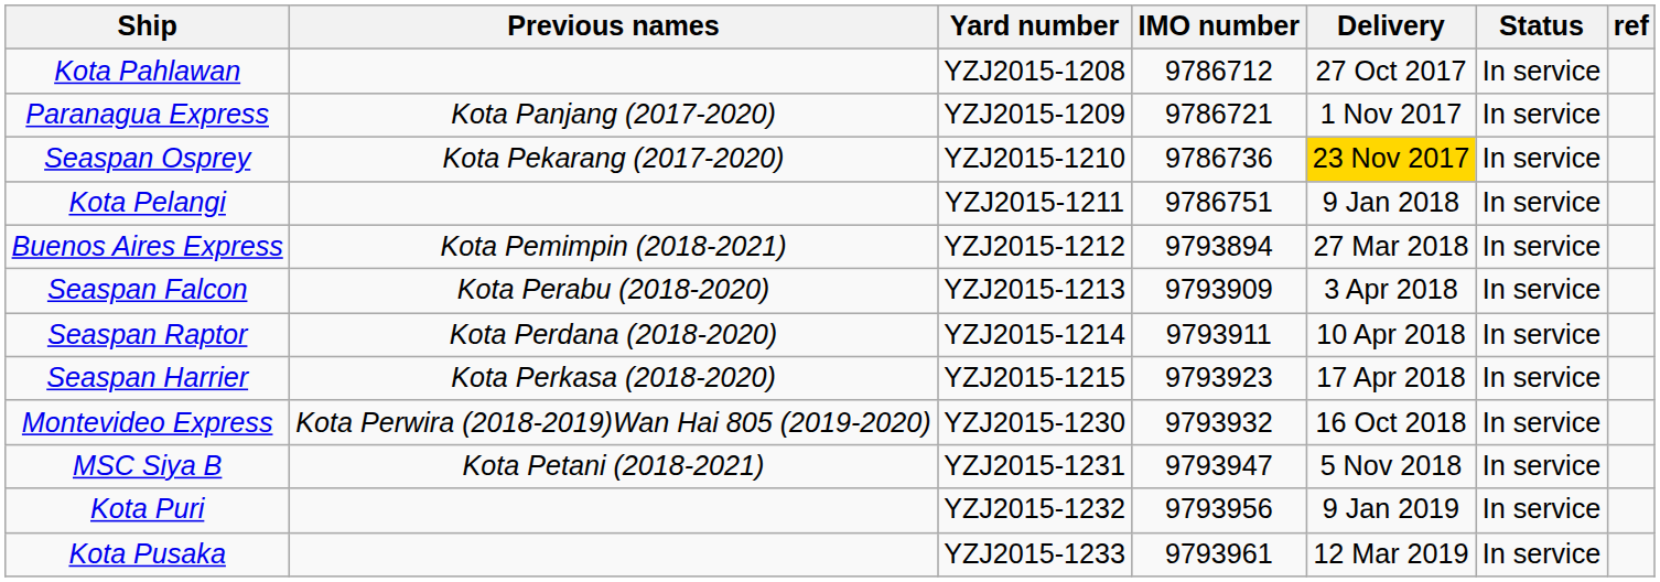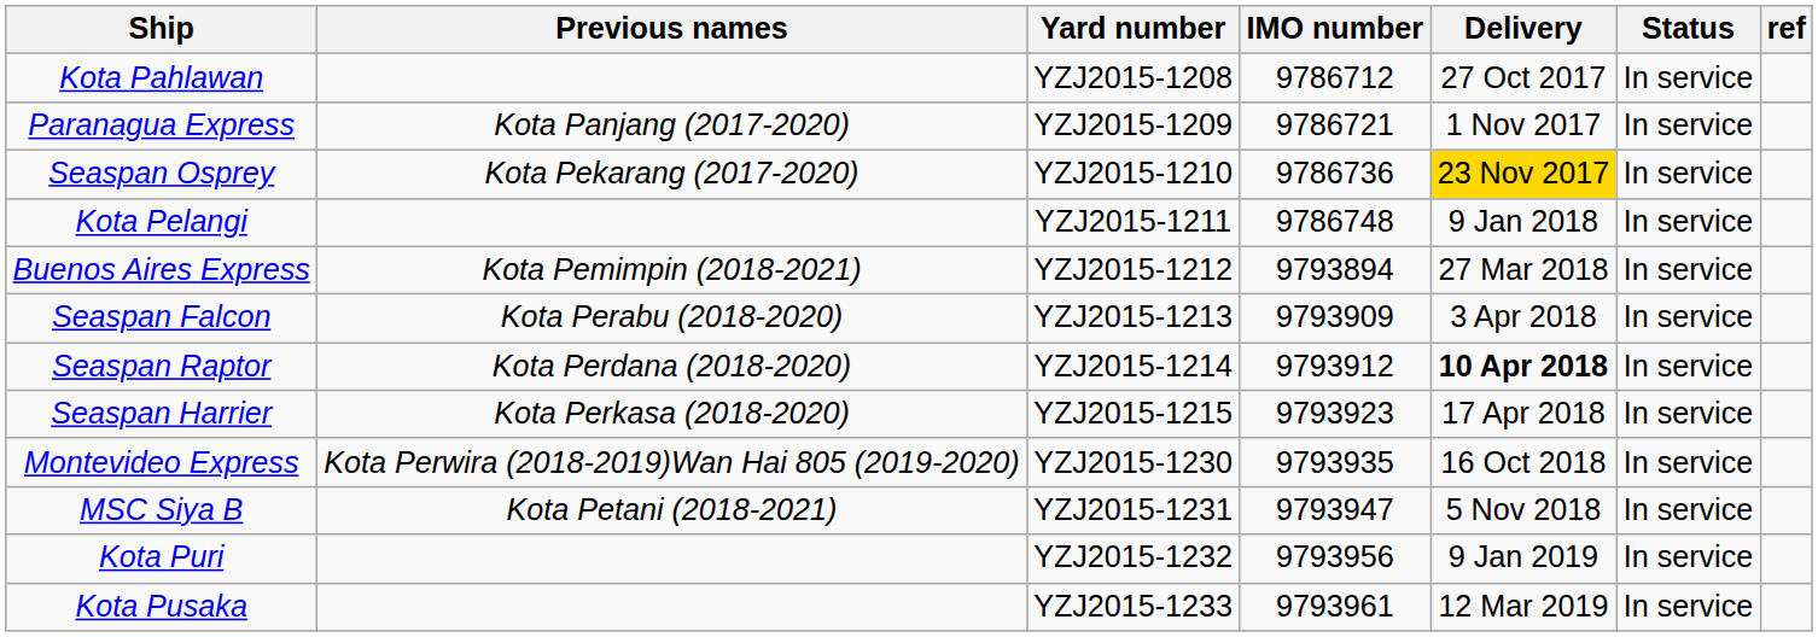Kota Pelangi | IMO number: 9786751 -> 9786748
Seaspan Raptor | IMO number: 9793911 -> 9793912
Seaspan Raptor | Delivery: normal -> bold
Montevideo Express | IMO number: 9793932 -> 9793935
